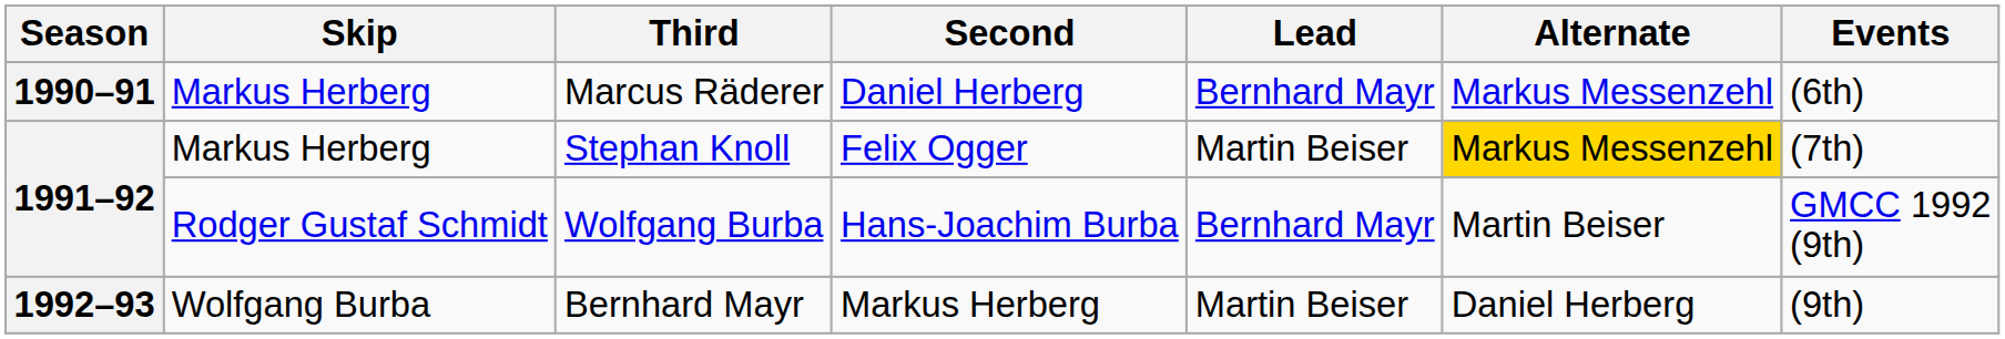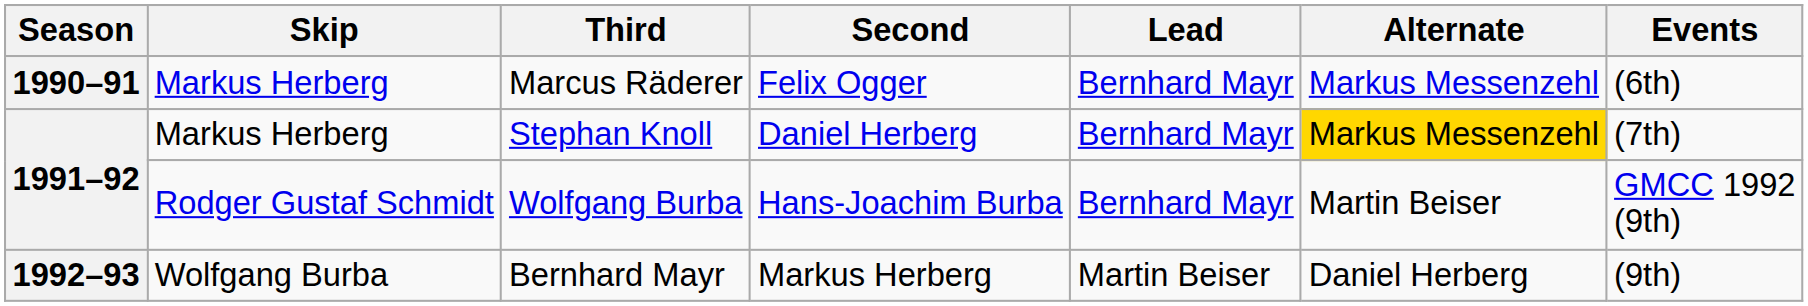Marcus Räderer | Second: Daniel Herberg -> Felix Ogger
Stephan Knoll | Second: Felix Ogger -> Daniel Herberg
Stephan Knoll | Lead: Martin Beiser -> Bernhard Mayr
